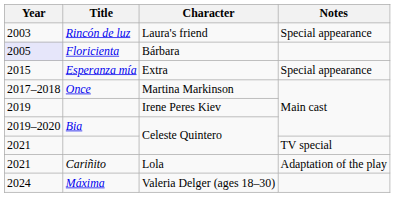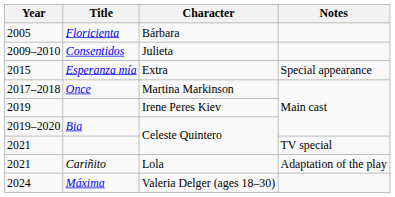- row: 2003 | Rincón de luz | Laura's friend | Special appearance
Floricienta | Year: lavender background -> no background
+ row: 2009–2010 | Consentidos | Julieta
